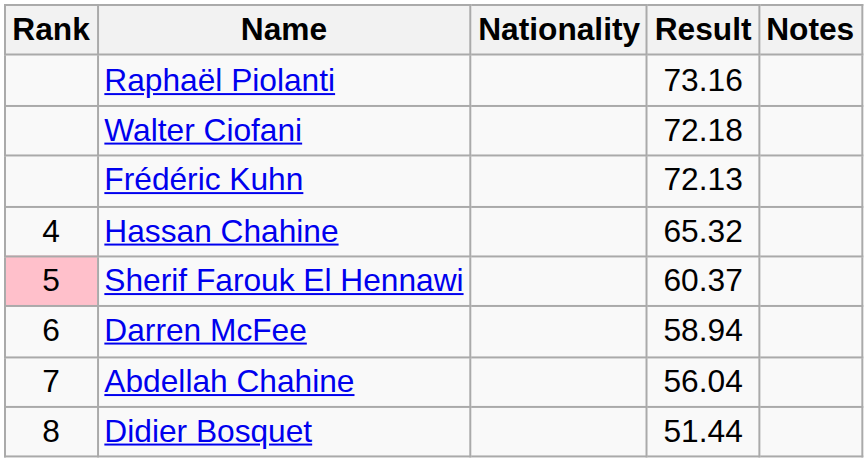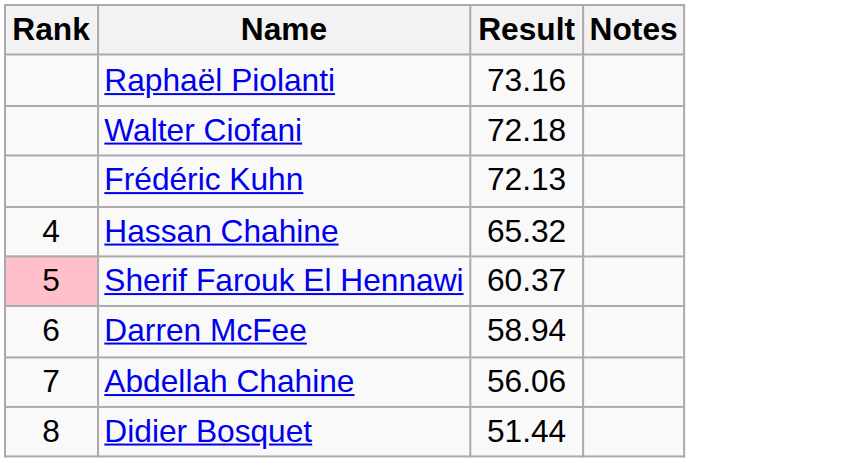- column: Nationality
Abdellah Chahine | Result: 56.04 -> 56.06
